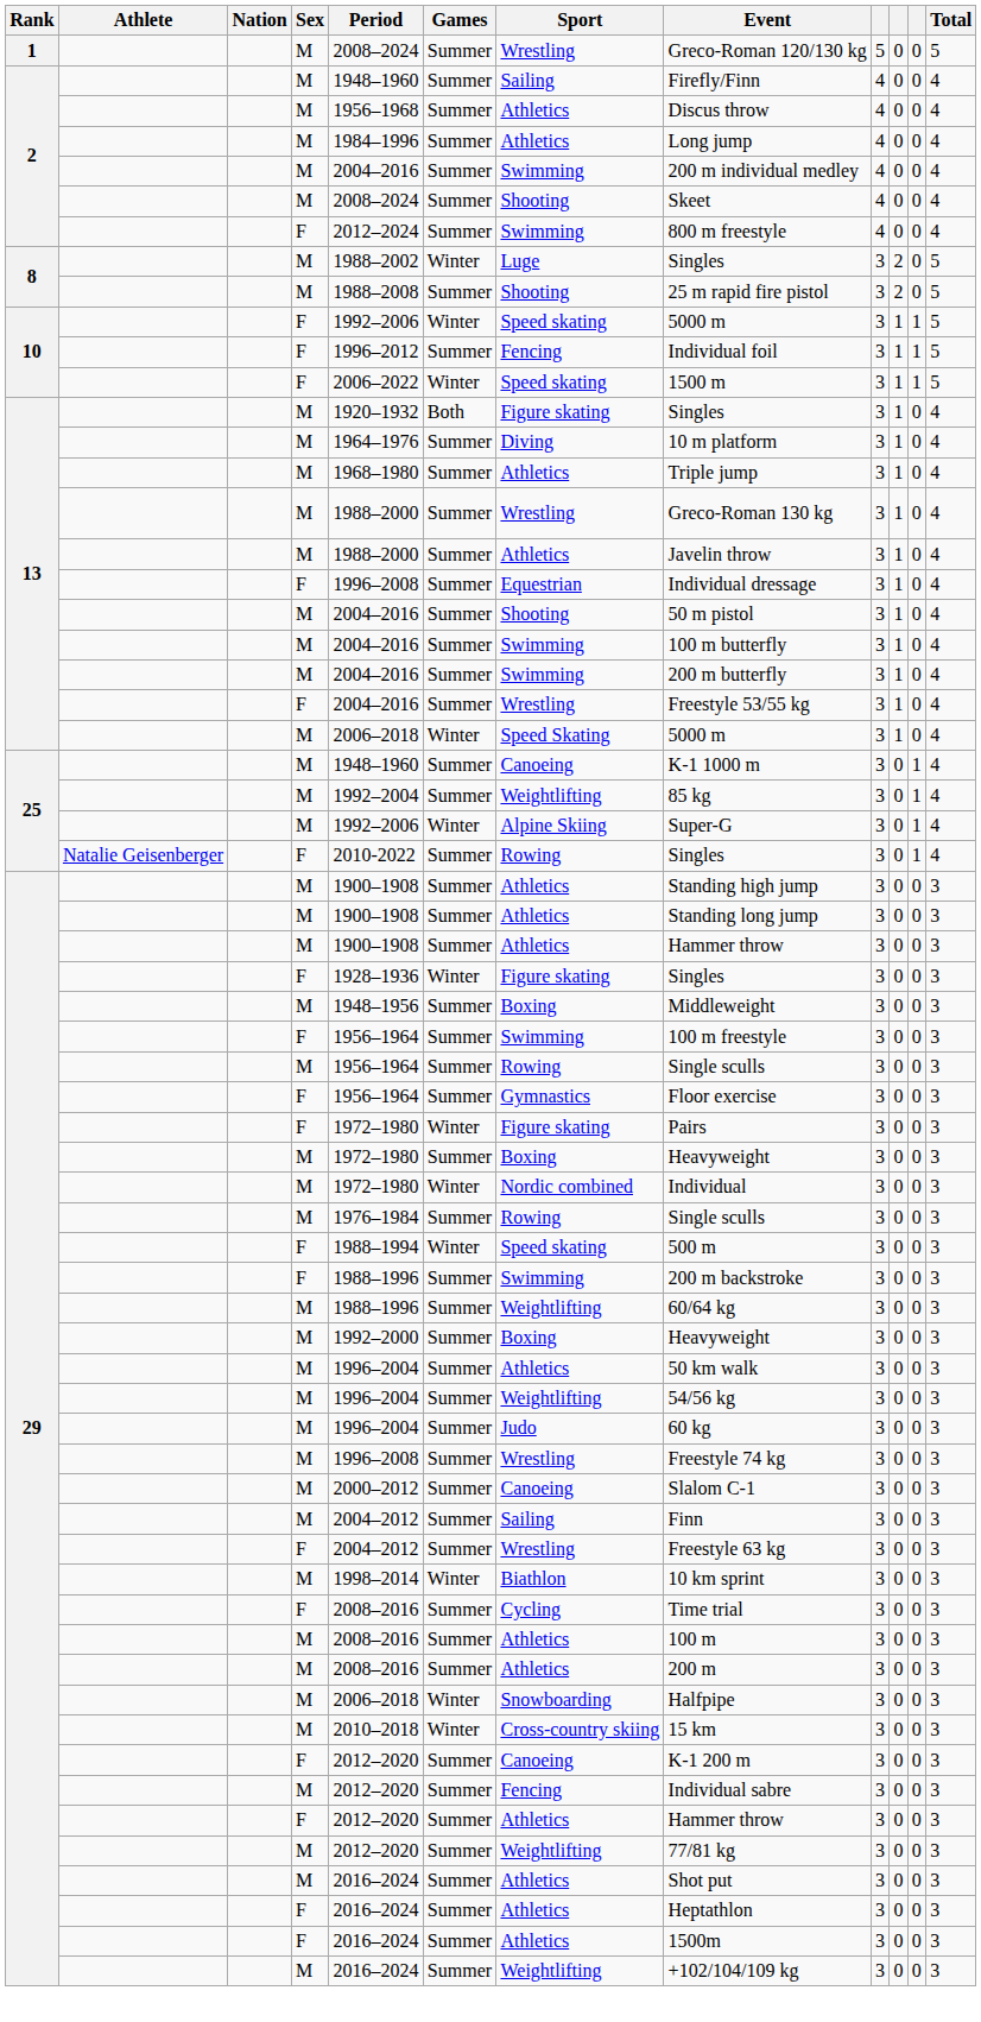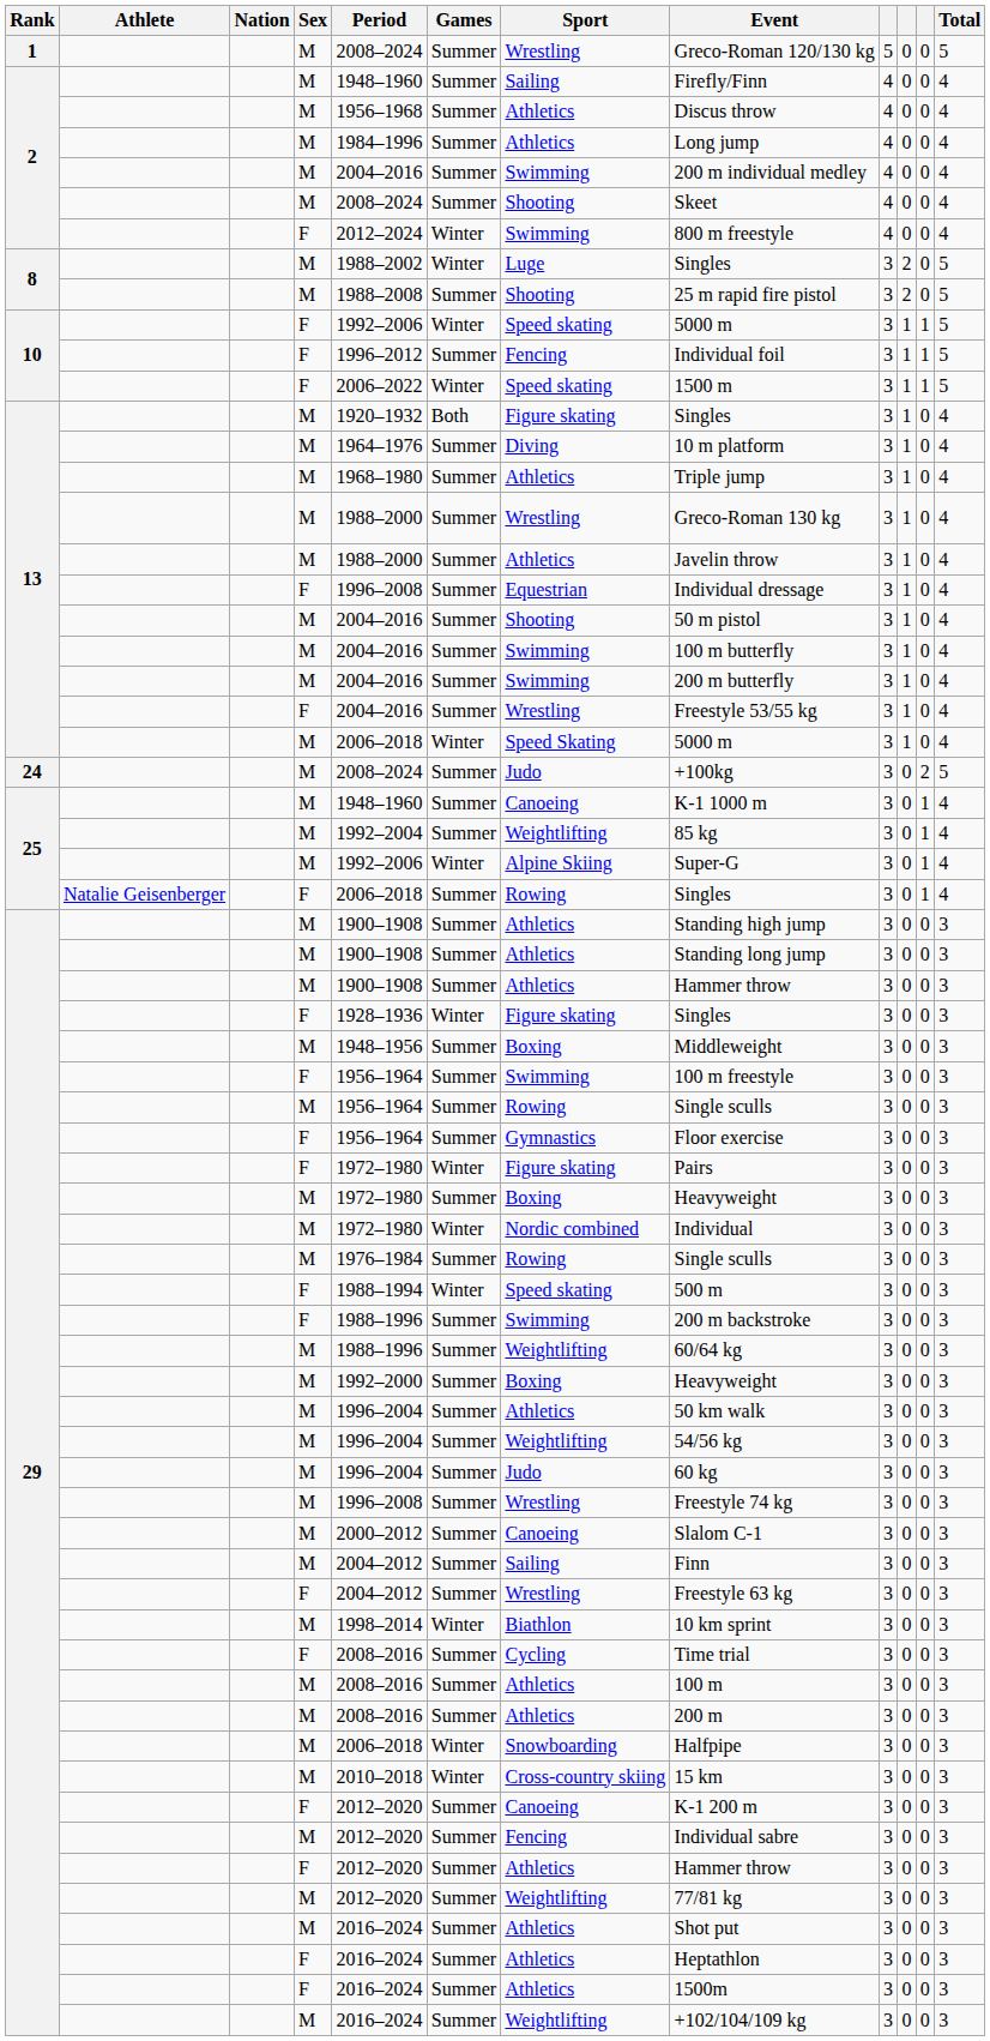2 / F | Games: Summer -> Winter
+ row: 24 | M | 2008–2024 | Summer | Judo | +100kg | 3 | 0 | 2 | 5
25 / F | Period: 2010-2022 -> 2006–2018
